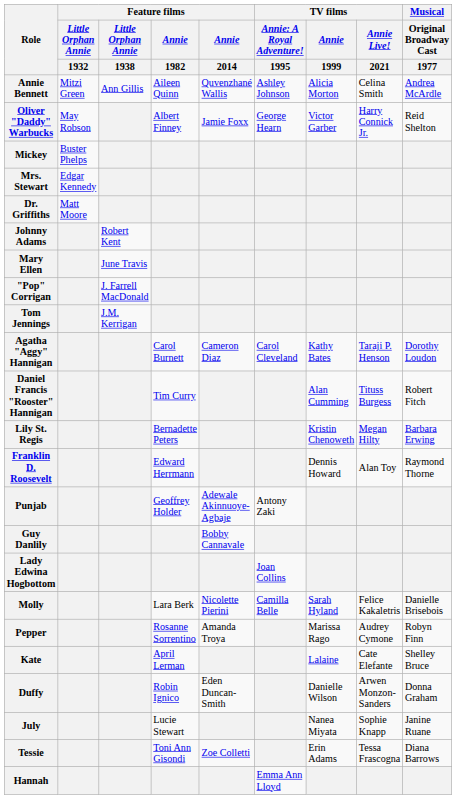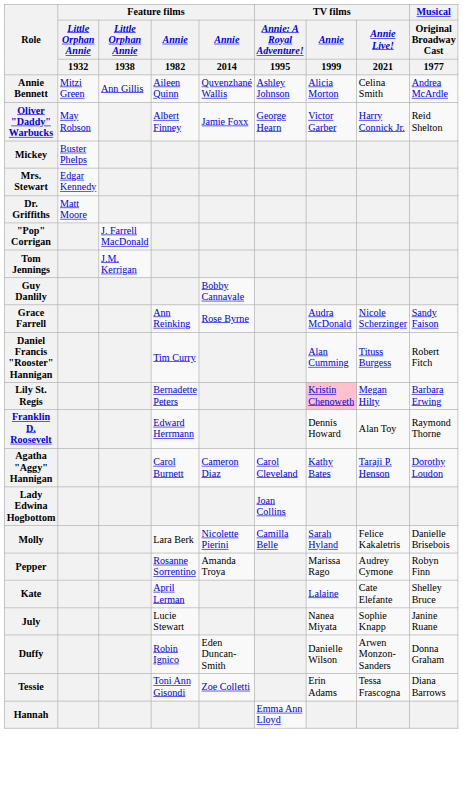- row: Johnny Adams | Robert Kent
- row: Mary Ellen | June Travis
rows swapped: Agatha "Aggy" Hannigan <-> Guy Danlily
+ row: Grace Farrell | Ann Reinking | Rose Byrne | Audra McDonald | Nicole Scherzinger | Sandy Faison
Lily St. Regis | TV films / Annie / 1999: no background -> pink background
- row: Punjab | Geoffrey Holder | Adewale Akinnuoye-Agbaje | Antony Zaki
rows swapped: Duffy <-> July
